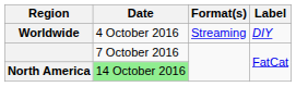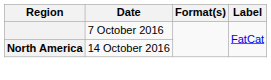- row: Worldwide | 4 October 2016 | Streaming | DIY
North America | Date: lightgreen background -> no background
